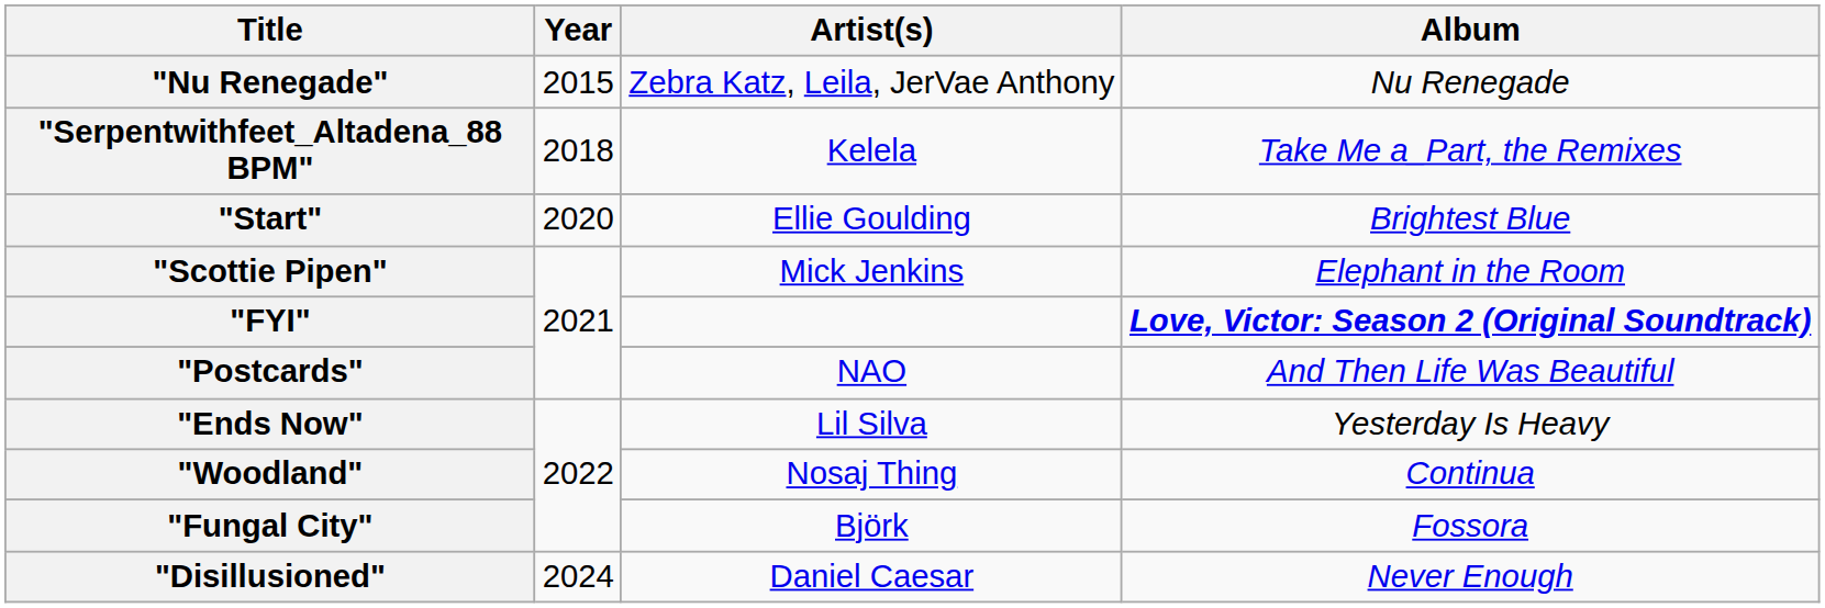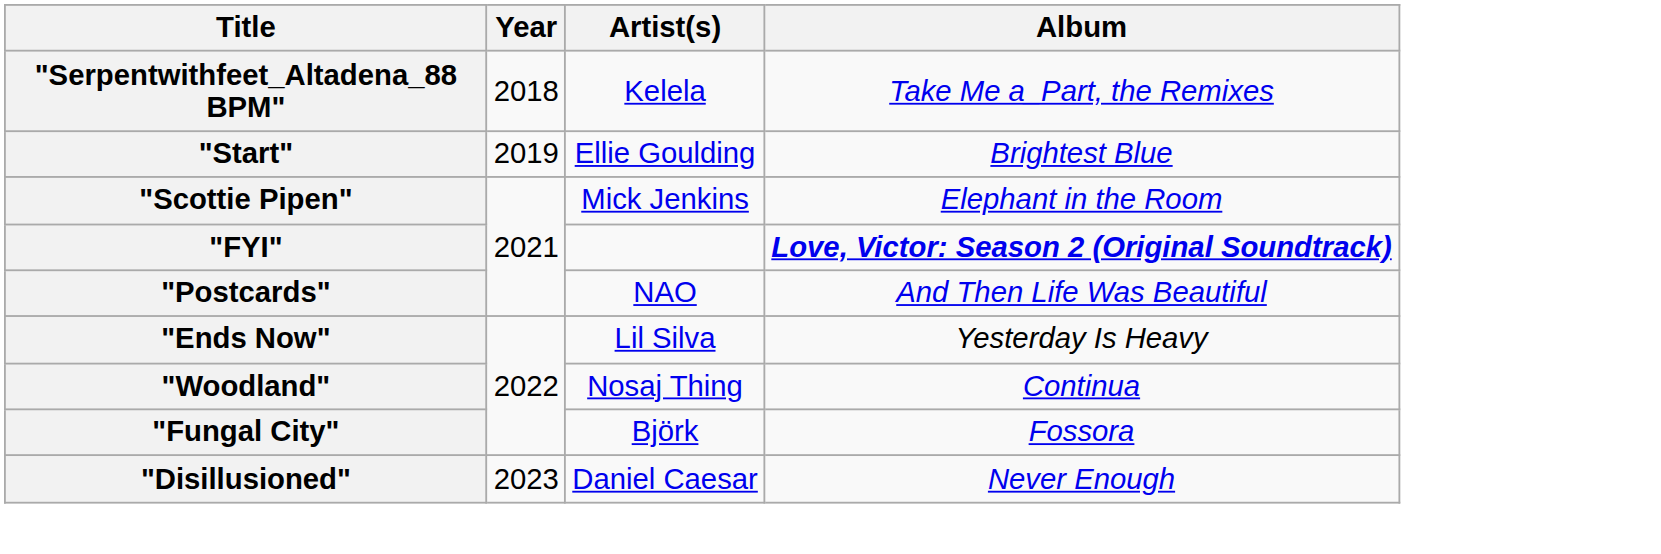- row: "Nu Renegade" | 2015 | Zebra Katz, Leila, JerVae Anthony | Nu Renegade
"Start" | Year: 2020 -> 2019
"Disillusioned" | Year: 2024 -> 2023
